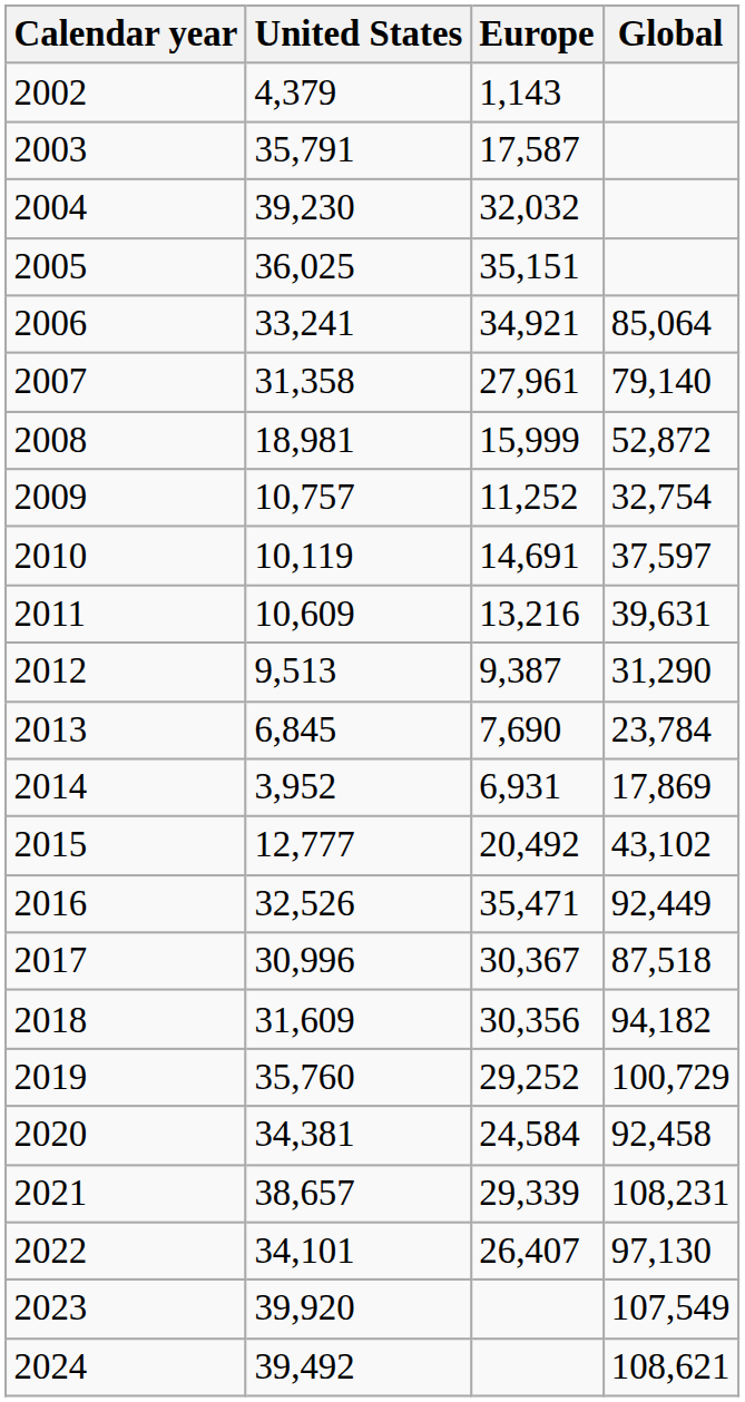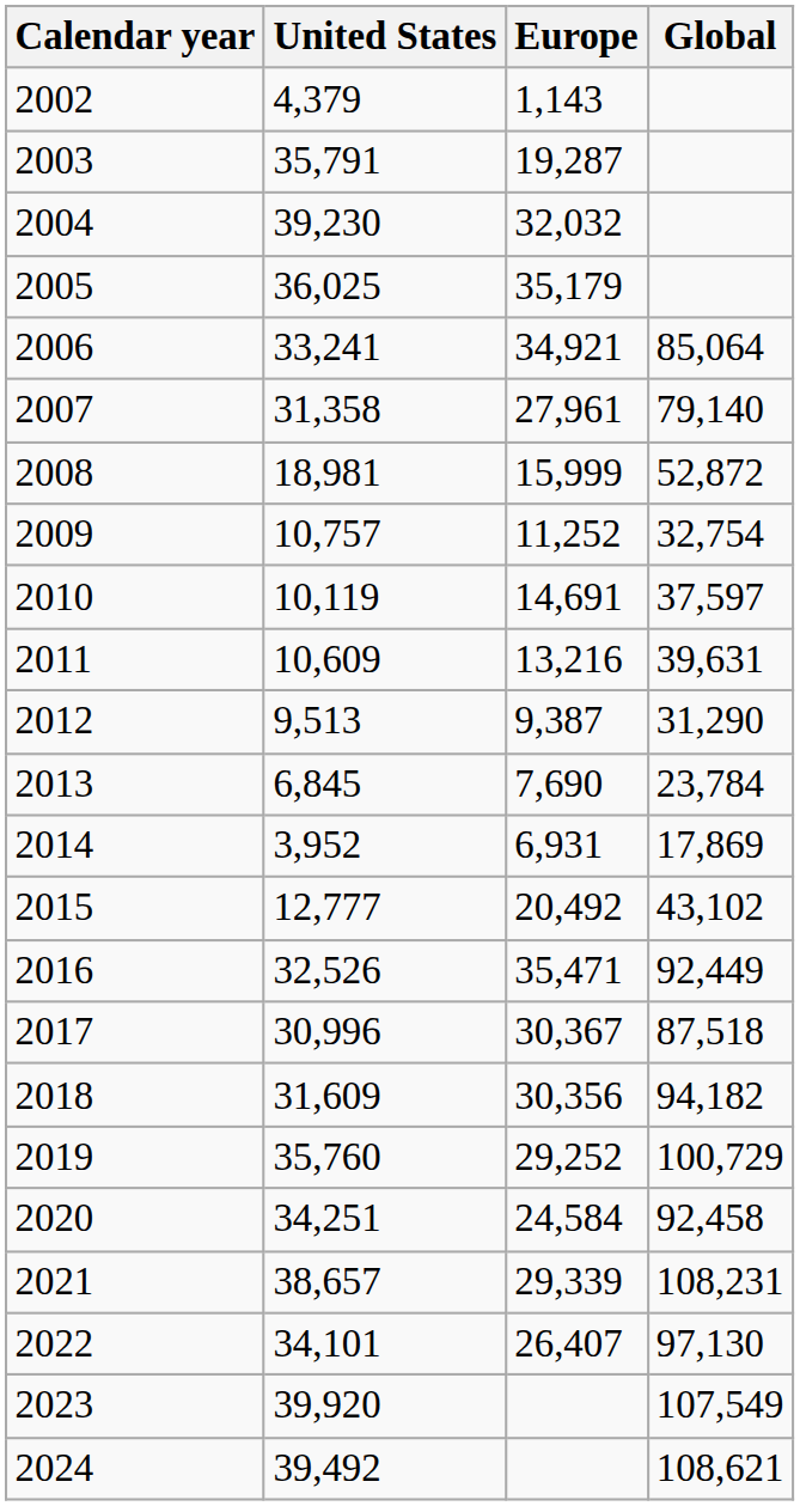2003 | Europe: 17,587 -> 19,287
2005 | Europe: 35,151 -> 35,179
2020 | United States: 34,381 -> 34,251
